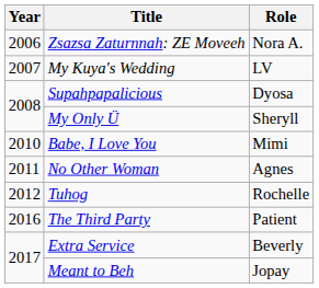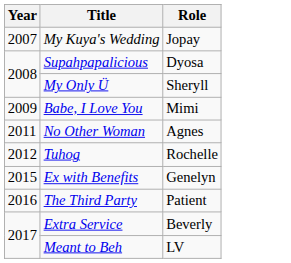- row: 2006 | Zsazsa Zaturnnah: ZE Moveeh | Nora A.
My Kuya's Wedding | Role: LV -> Jopay
Babe, I Love You | Year: 2010 -> 2009
+ row: 2015 | Ex with Benefits | Genelyn
Meant to Beh | Role: Jopay -> LV
